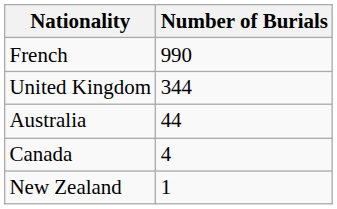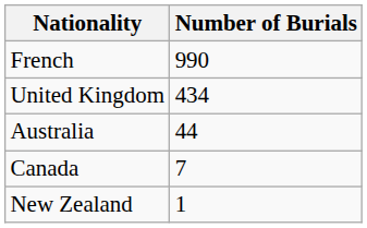United Kingdom | Number of Burials: 344 -> 434
Canada | Number of Burials: 4 -> 7
